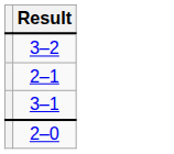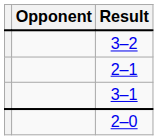+ column: Opponent
